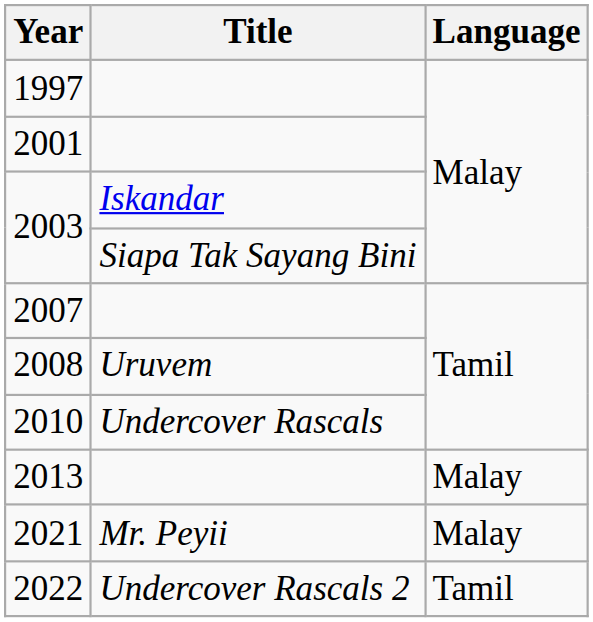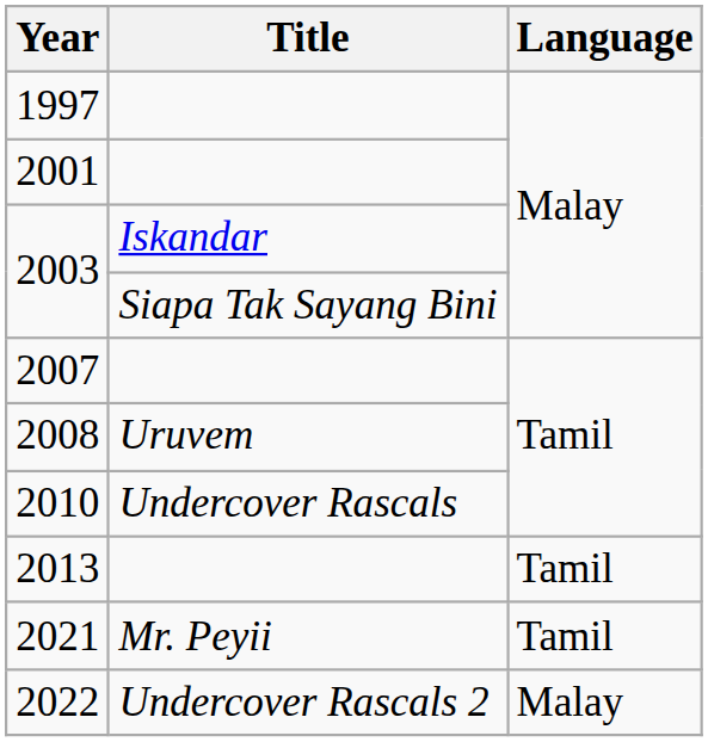2013 | Language: Malay -> Tamil
2021 | Language: Malay -> Tamil
2022 | Language: Tamil -> Malay
